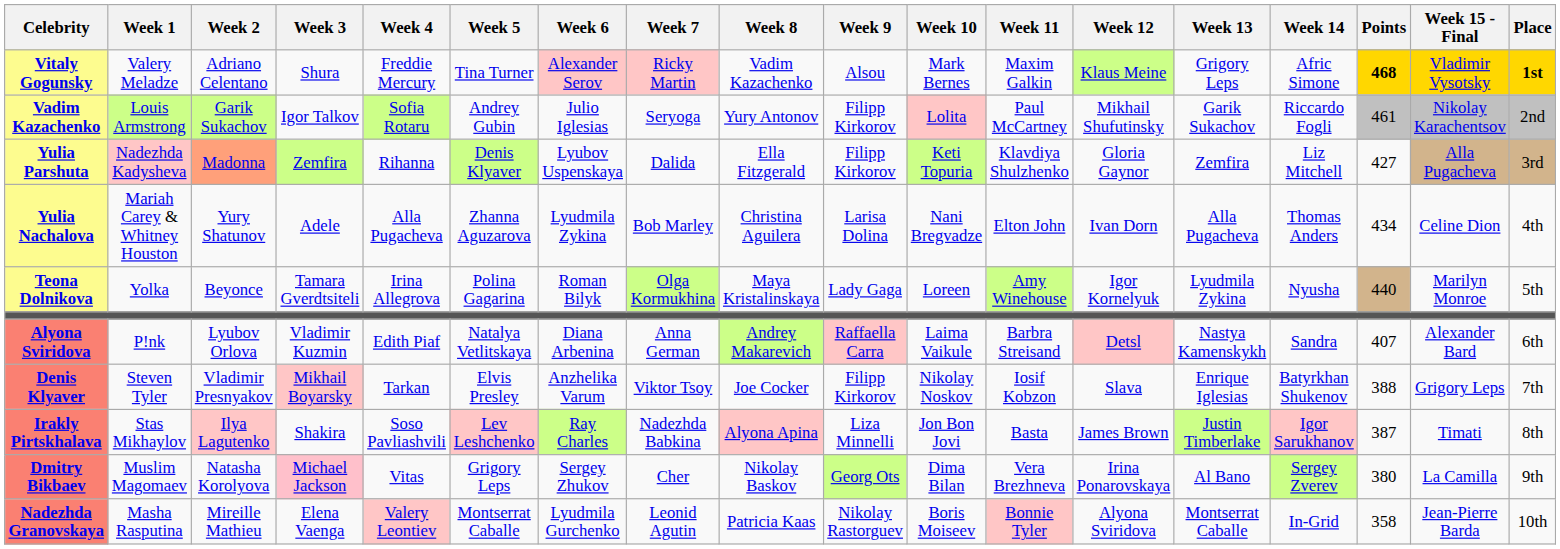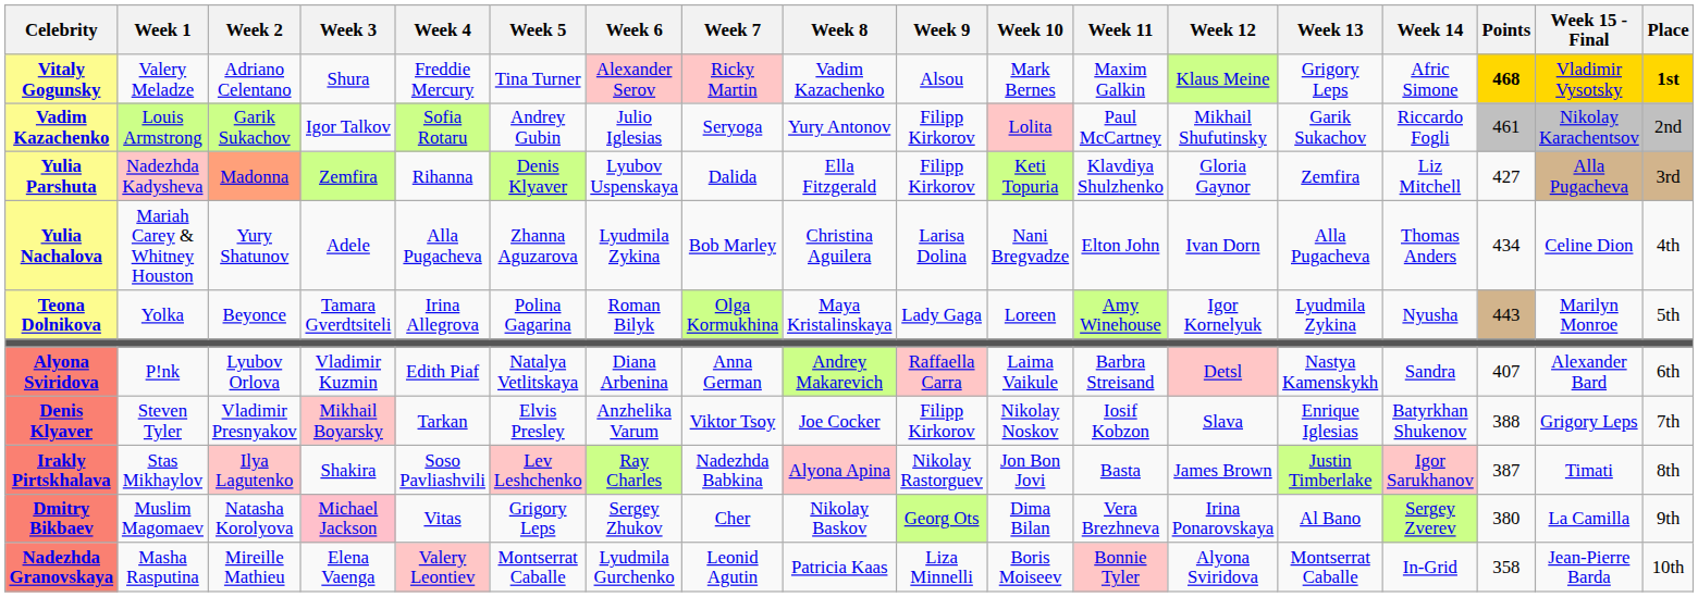Teona Dolnikova | Points: 440 -> 443
Irakly Pirtskhalava | Week 9: Liza Minnelli -> Nikolay Rastorguev
Nadezhda Granovskaya | Week 9: Nikolay Rastorguev -> Liza Minnelli
